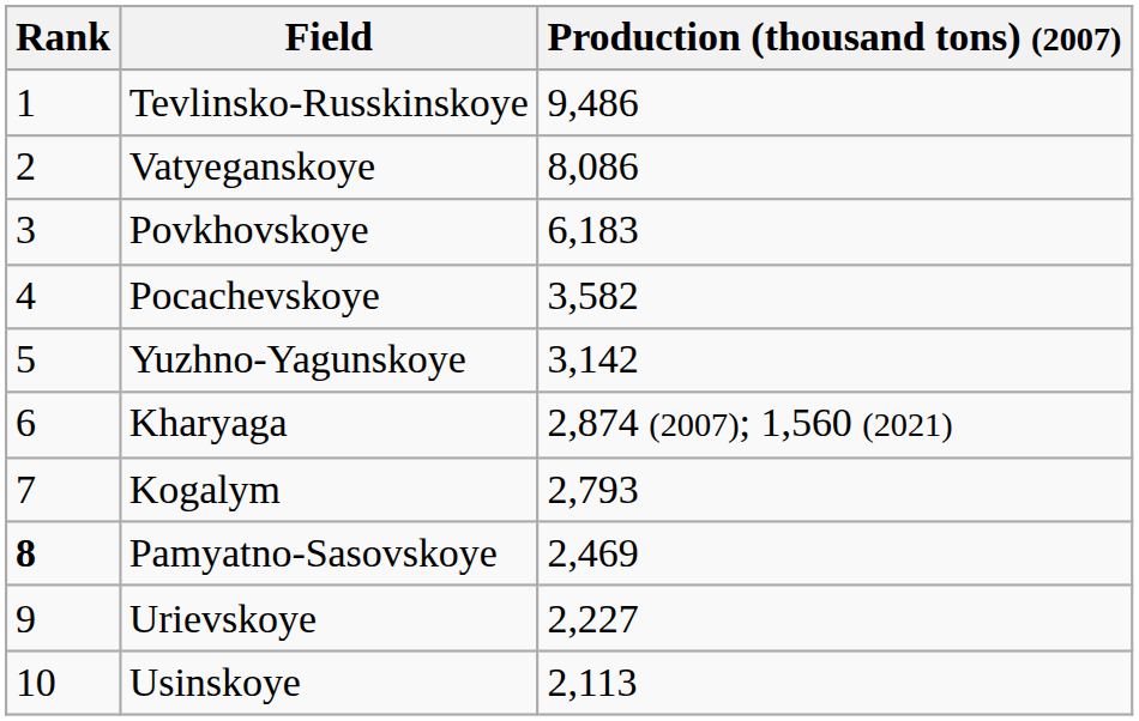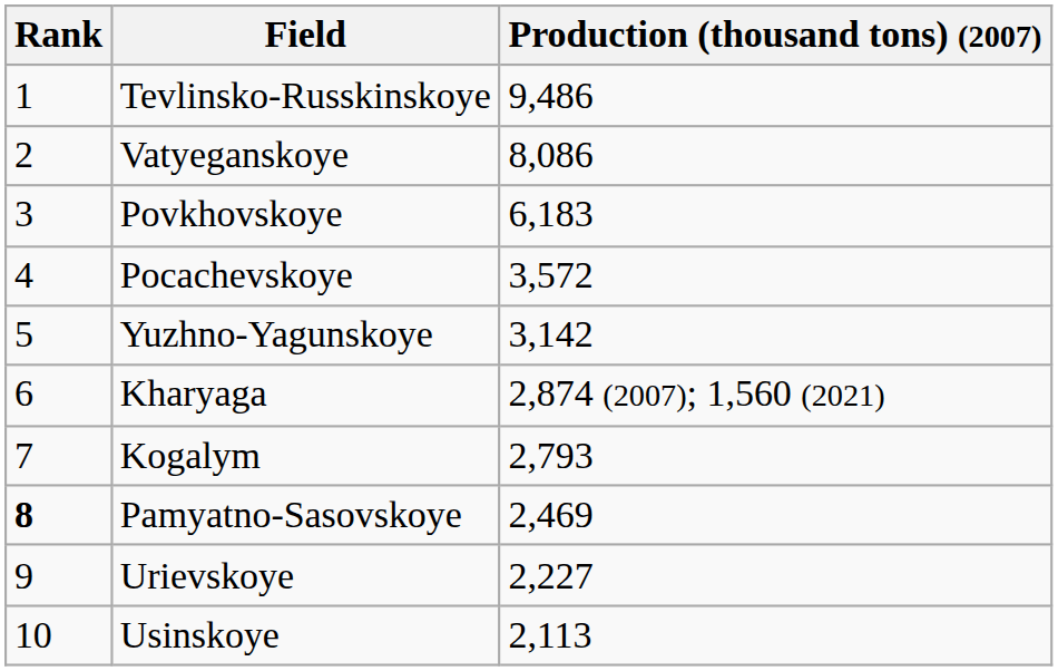Pocachevskoye | Production (thousand tons) (2007): 3,582 -> 3,572
